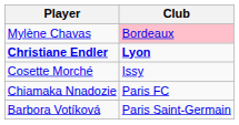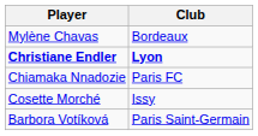Mylène Chavas | Club: pink background -> no background
rows swapped: Cosette Morché <-> Chiamaka Nnadozie
